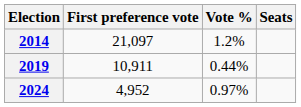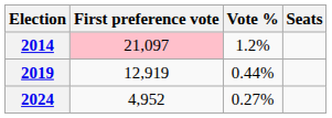2014 | First preference vote: no background -> pink background
2019 | First preference vote: 10,911 -> 12,919
2024 | Vote %: 0.97% -> 0.27%
